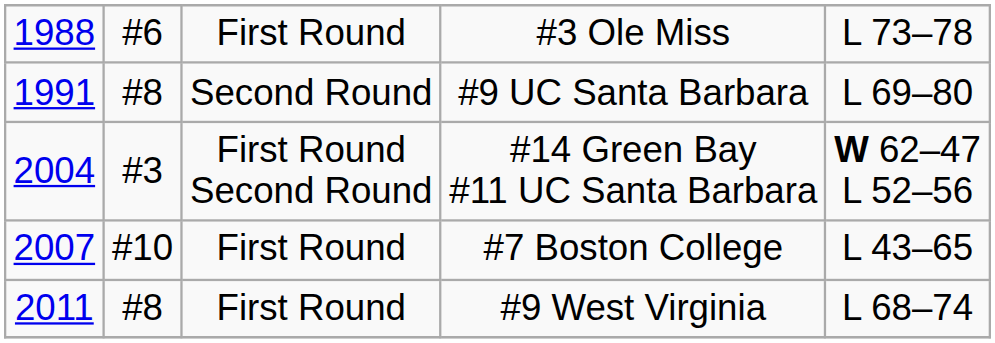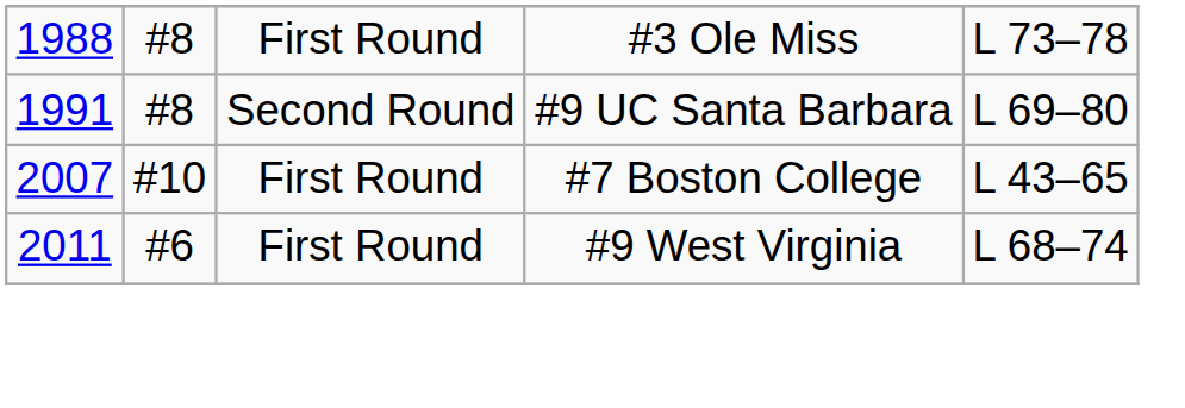#3 Ole Miss | column 2: #6 -> #8
- row: 2004 | #3 | First Round Second Round | #14 Green Bay #11 UC Santa Barbara | W 62–47 L 52–56
#9 West Virginia | column 2: #8 -> #6
